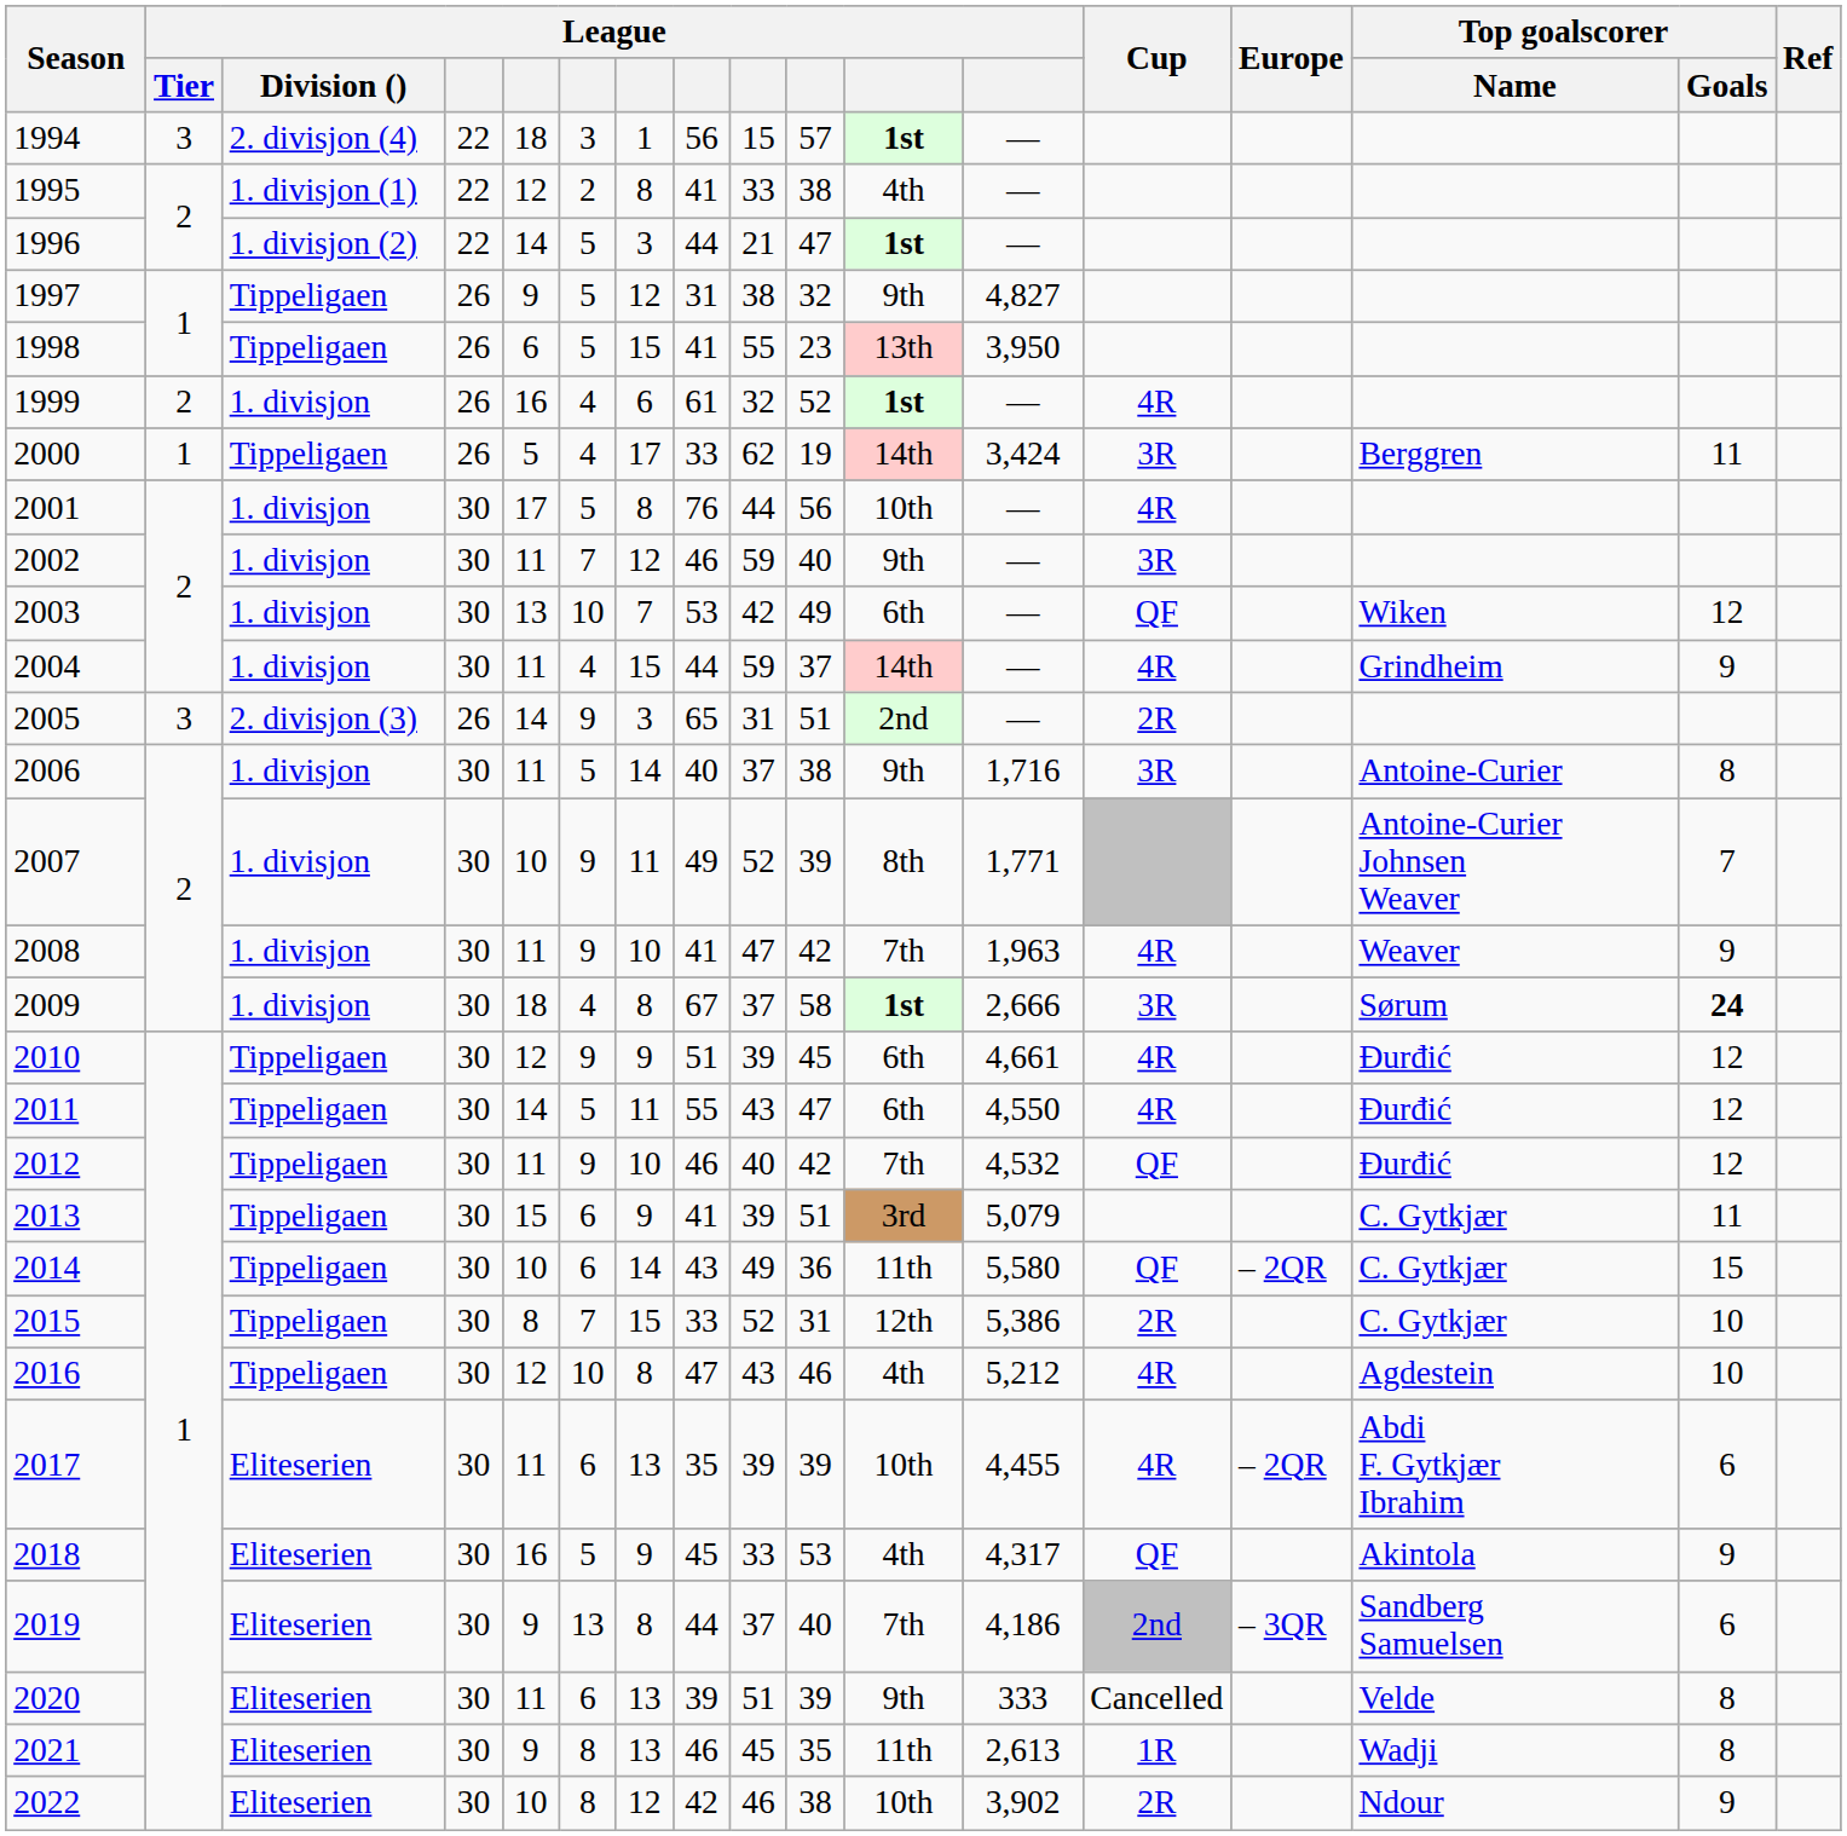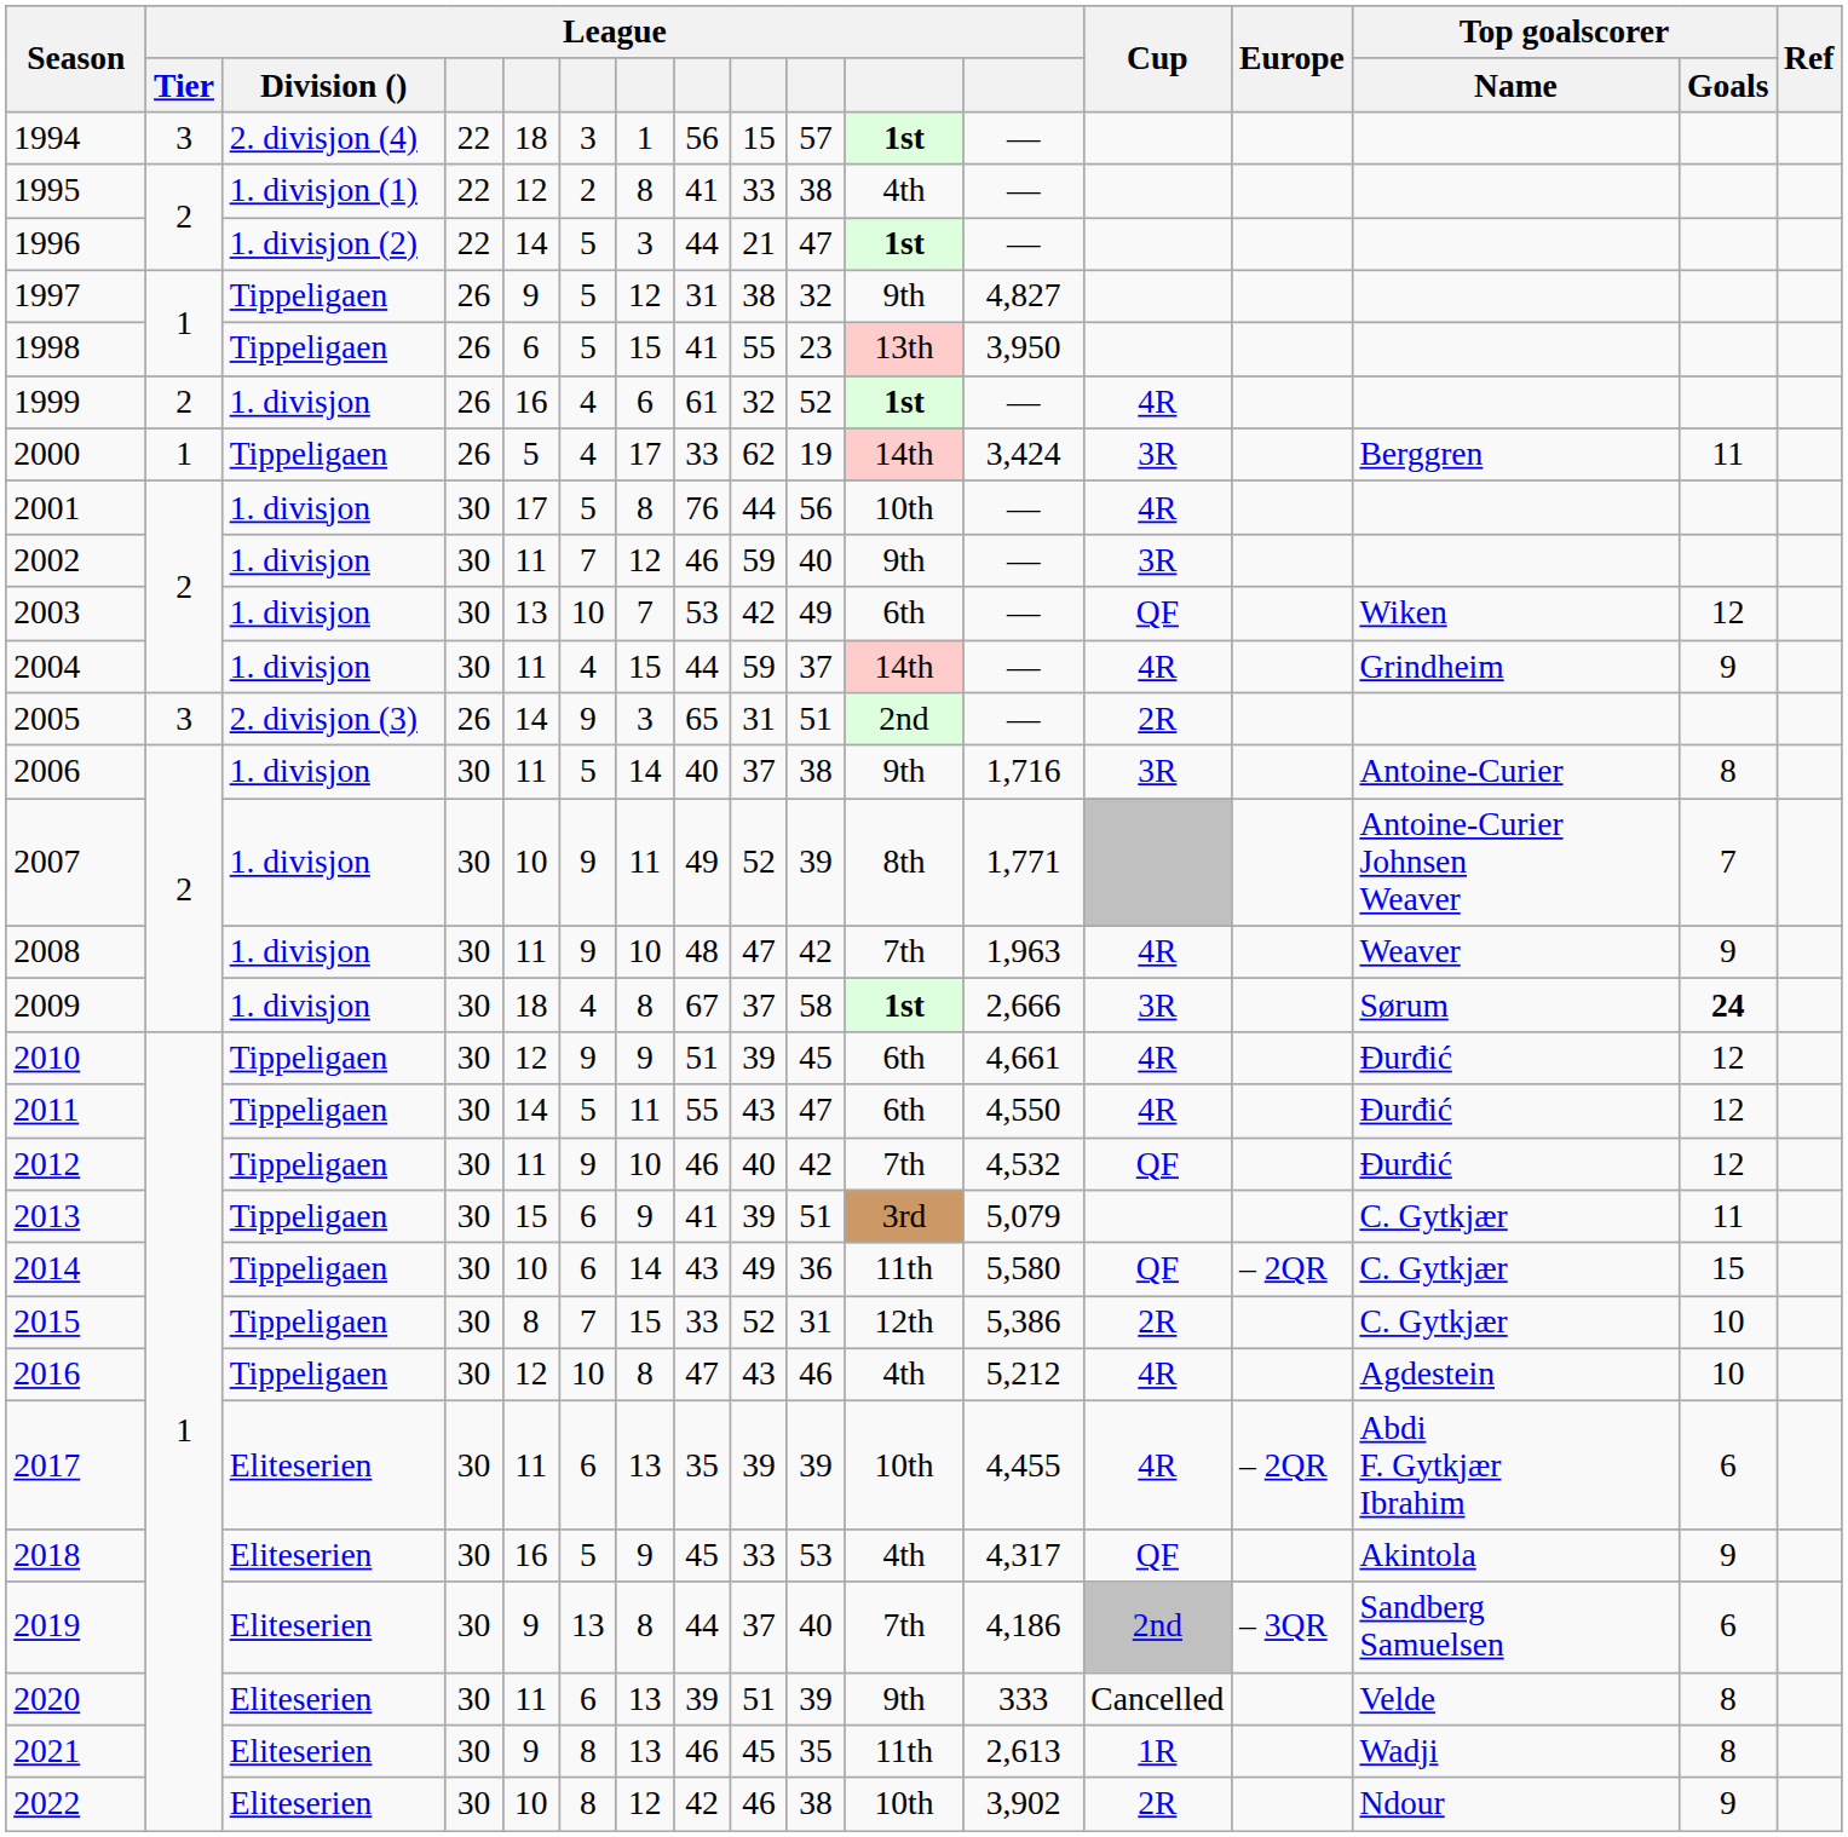2008 | column 8: 41 -> 48
